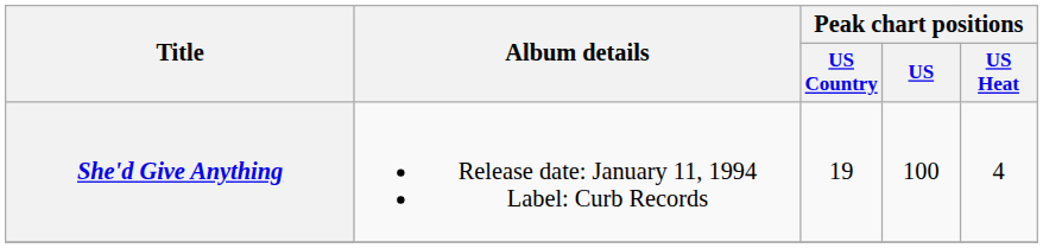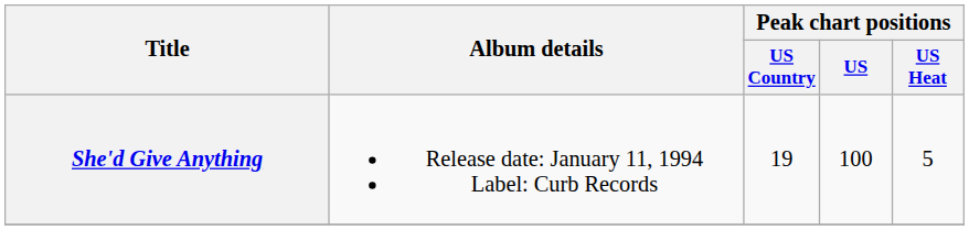She'd Give Anything | Peak chart positions / US Heat: 4 -> 5
